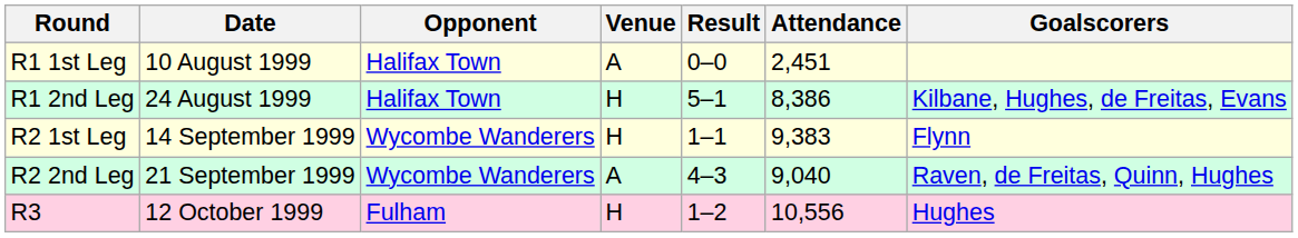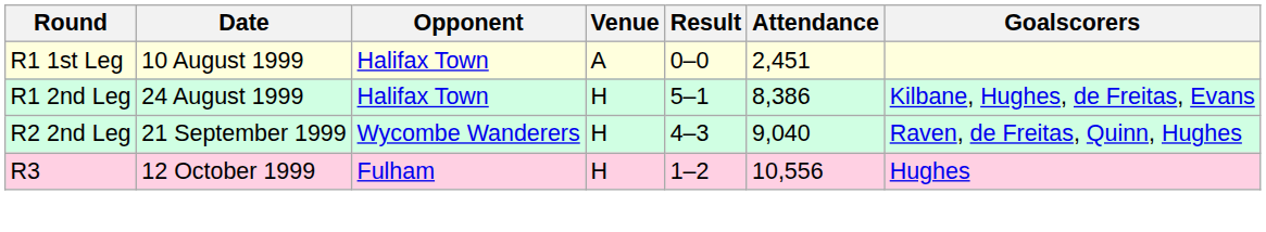- row: R2 1st Leg | 14 September 1999 | Wycombe Wanderers | H | 1–1 | 9,383 | Flynn
R2 2nd Leg | Venue: A -> H
